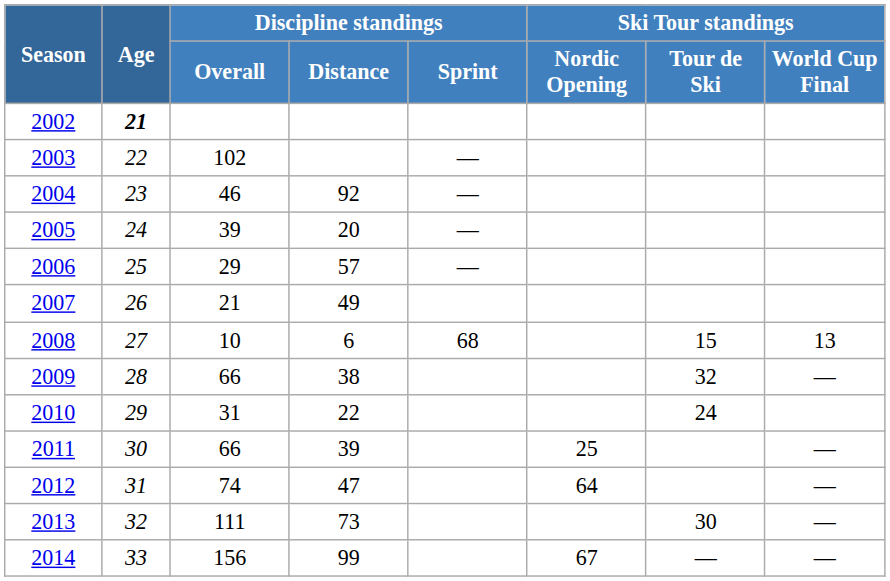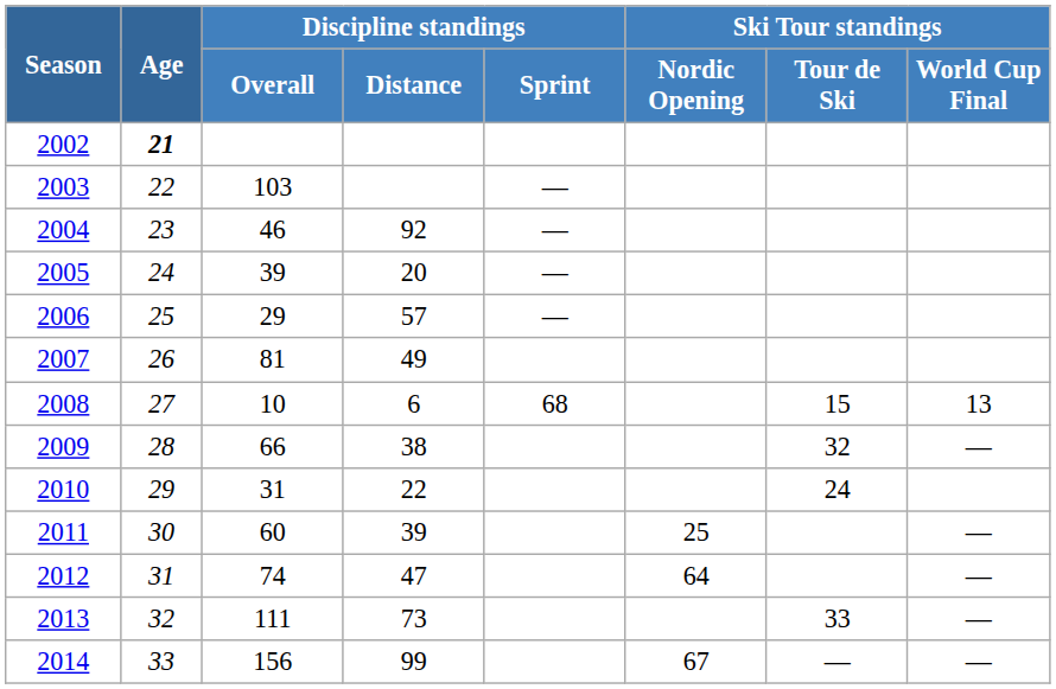2003 | Discipline standings / Overall: 102 -> 103
2007 | Discipline standings / Overall: 21 -> 81
2011 | Discipline standings / Overall: 66 -> 60
2013 | Ski Tour standings / Tour de Ski: 30 -> 33
